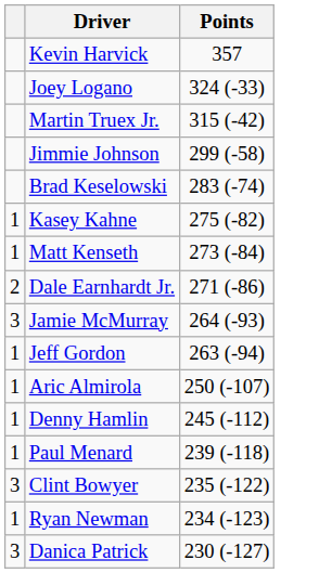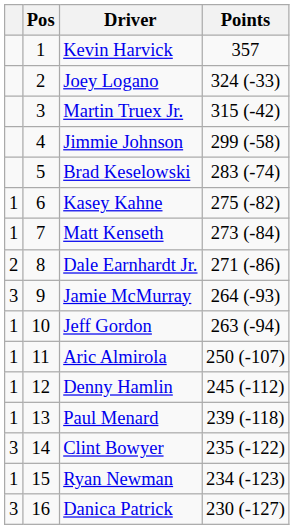+ column: Pos | 1 | 2 | 3 | 4 | 5 | 6 | 7 | 8 | 9 | 10 | 11 | 12 | 13 | 14 | 15 | 16
